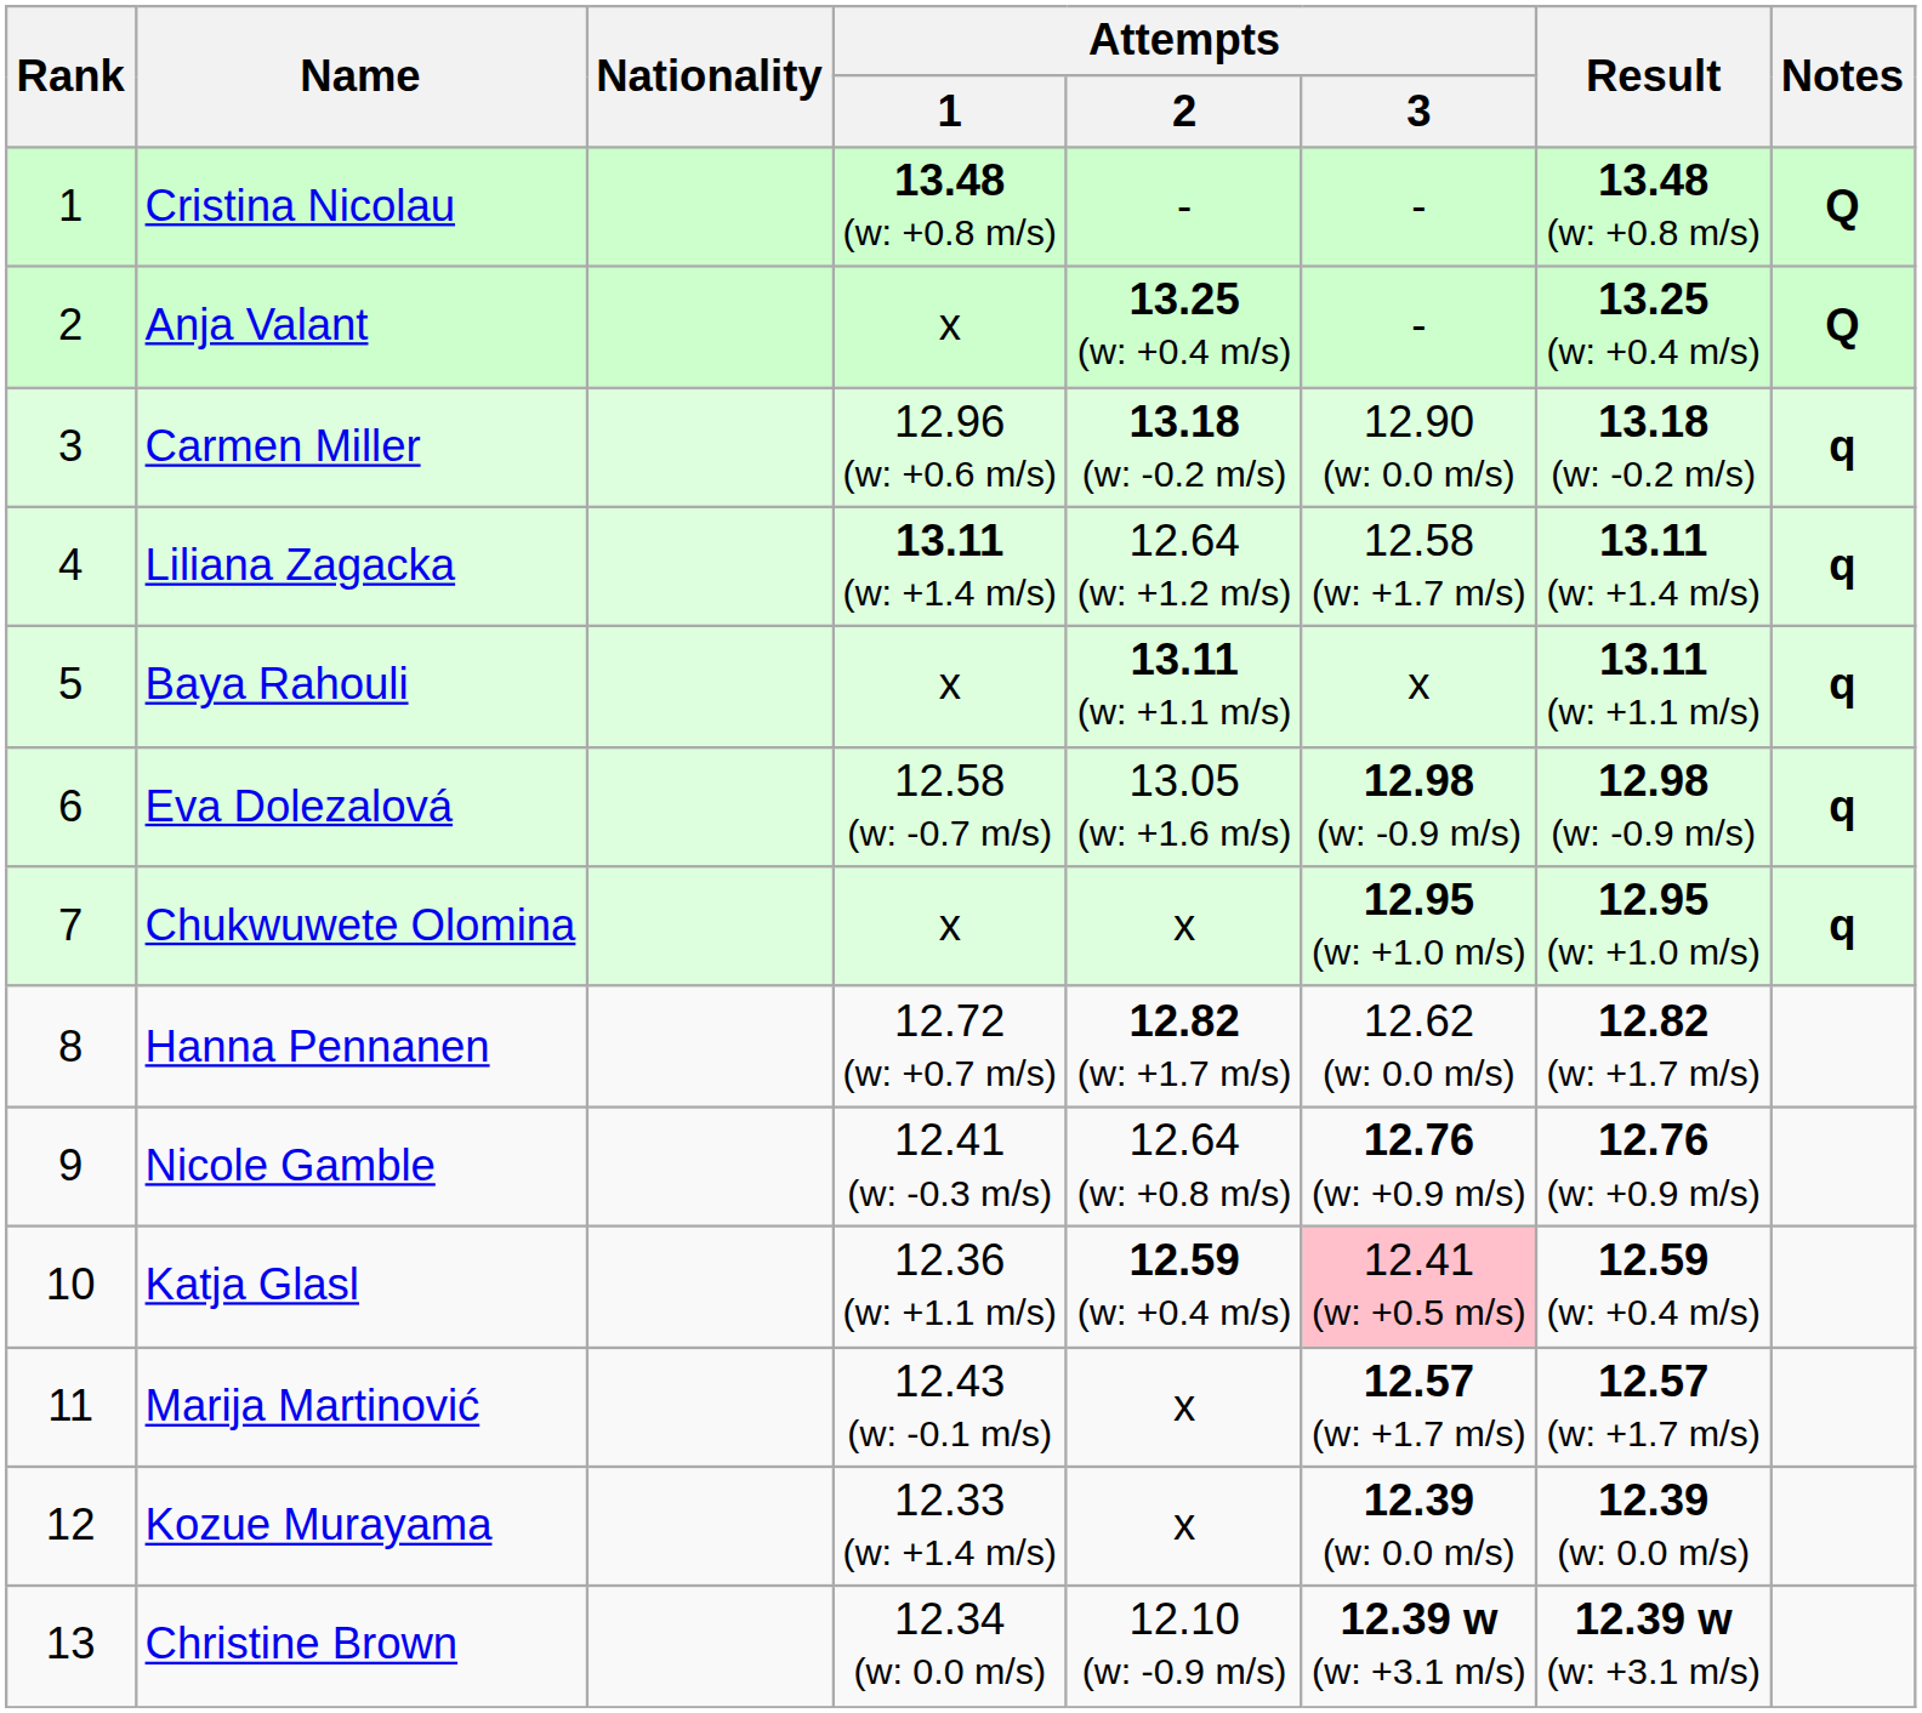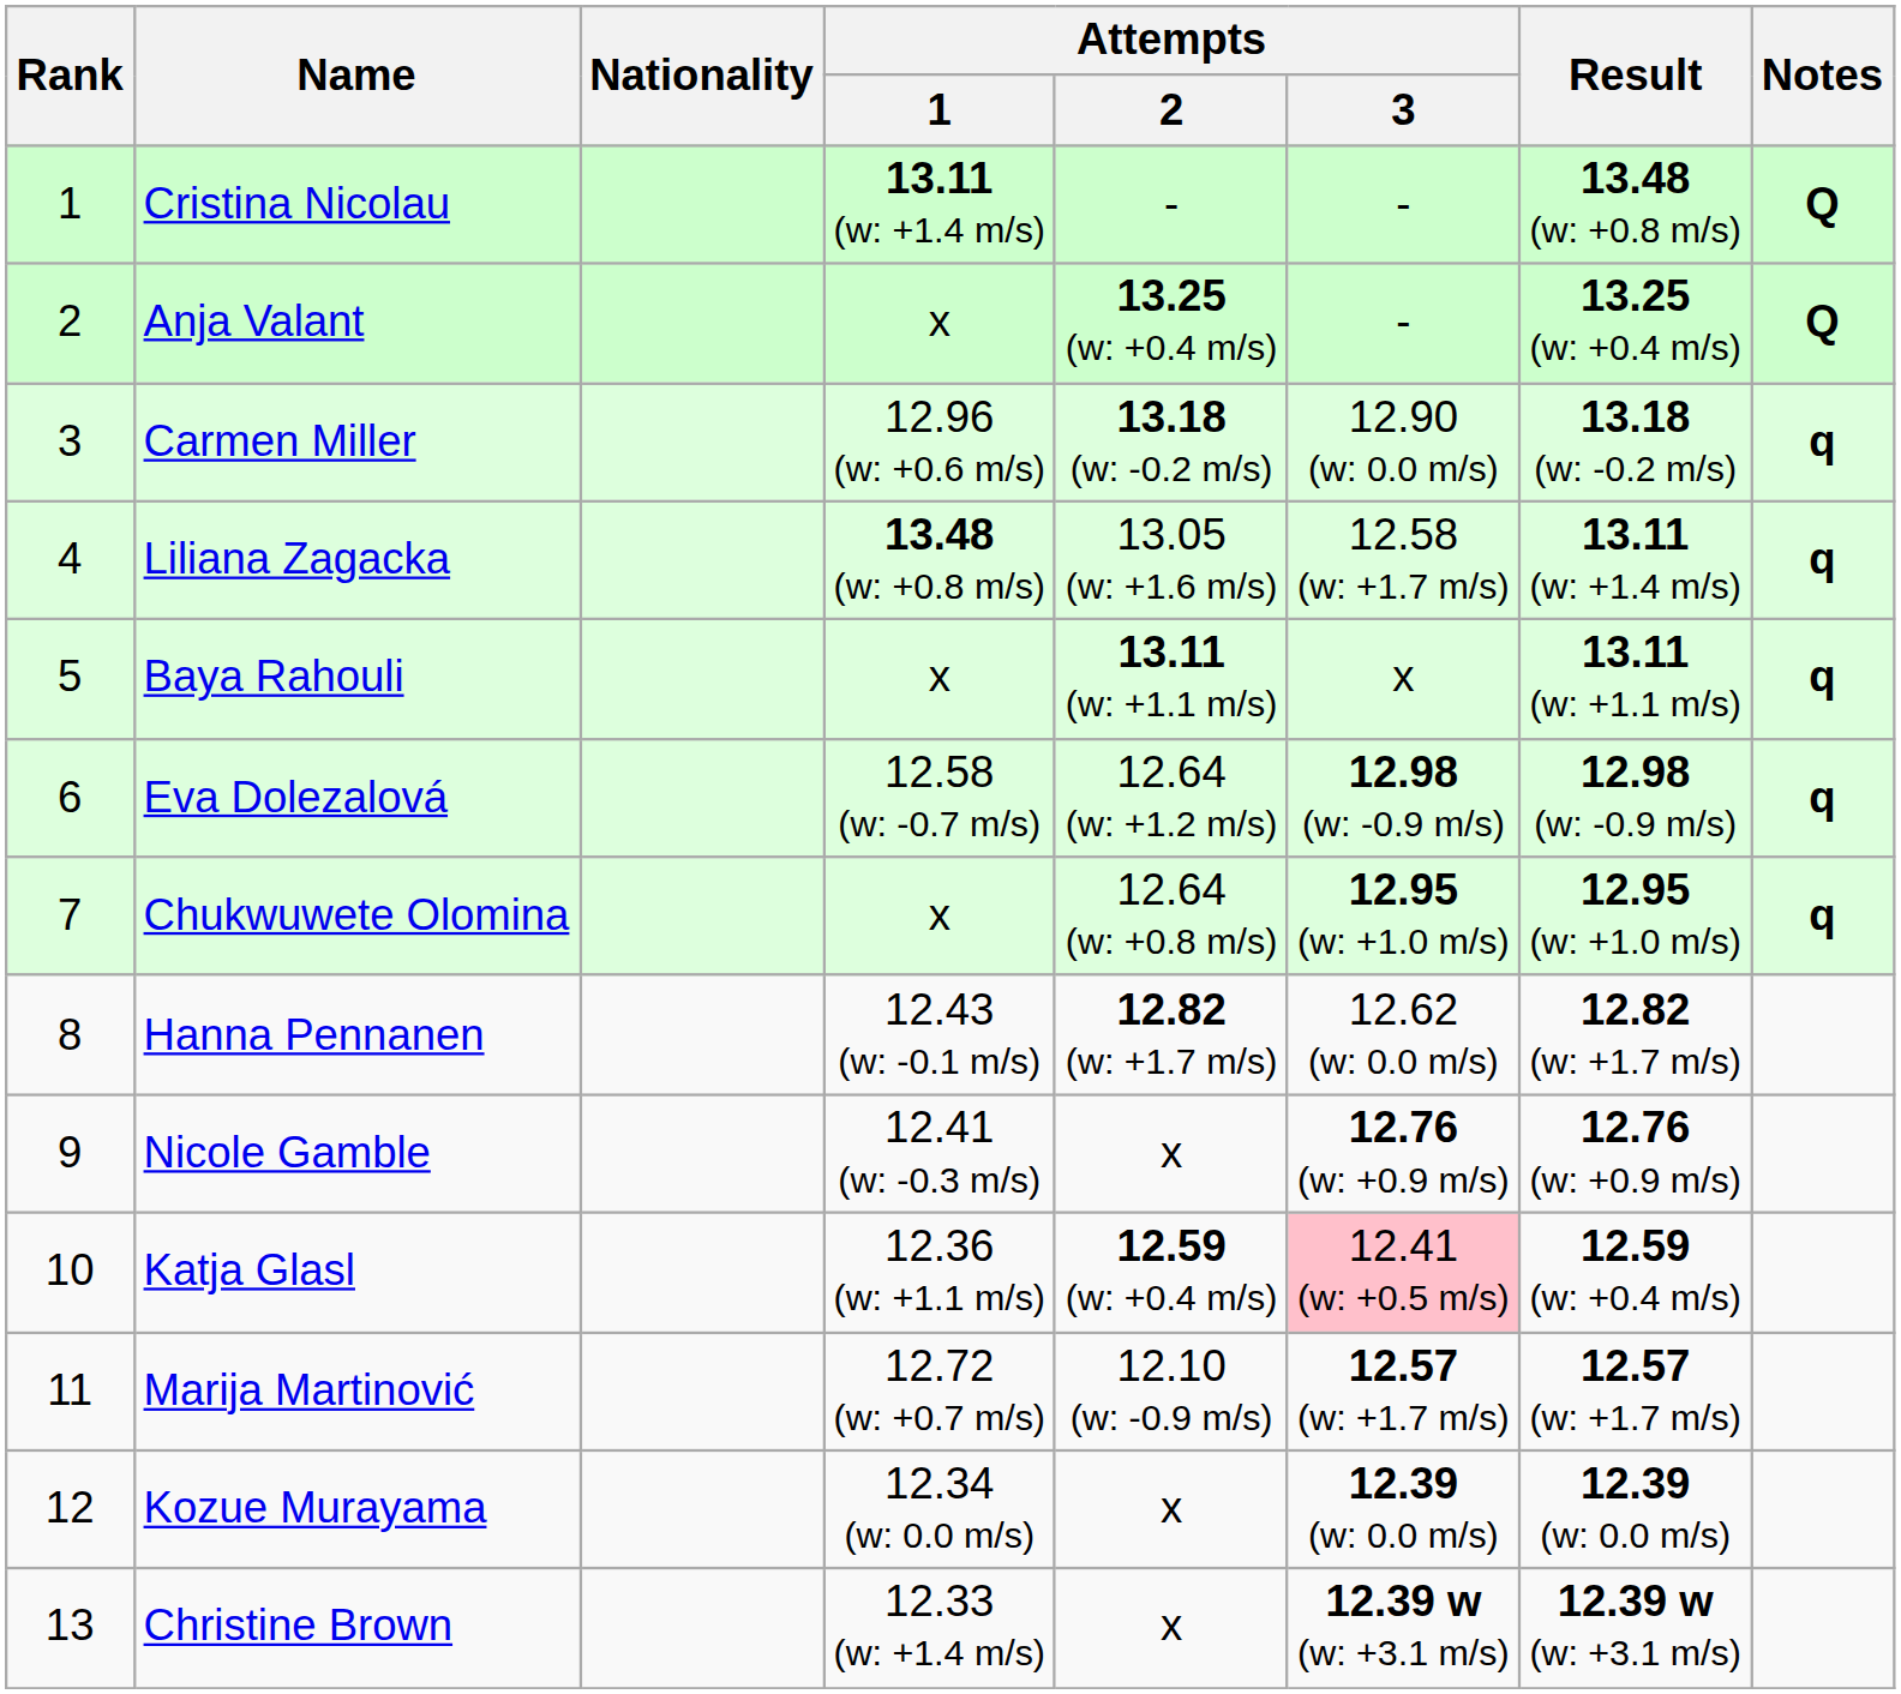Cristina Nicolau | Attempts / 1: 13.48 (w: +0.8 m/s) -> 13.11 (w: +1.4 m/s)
Liliana Zagacka | Attempts / 1: 13.11 (w: +1.4 m/s) -> 13.48 (w: +0.8 m/s)
Liliana Zagacka | Attempts / 2: 12.64 (w: +1.2 m/s) -> 13.05 (w: +1.6 m/s)
Eva Dolezalová | Attempts / 2: 13.05 (w: +1.6 m/s) -> 12.64 (w: +1.2 m/s)
Chukwuwete Olomina | Attempts / 2: x -> 12.64 (w: +0.8 m/s)
Hanna Pennanen | Attempts / 1: 12.72 (w: +0.7 m/s) -> 12.43 (w: -0.1 m/s)
Nicole Gamble | Attempts / 2: 12.64 (w: +0.8 m/s) -> x
Marija Martinović | Attempts / 1: 12.43 (w: -0.1 m/s) -> 12.72 (w: +0.7 m/s)
Marija Martinović | Attempts / 2: x -> 12.10 (w: -0.9 m/s)
Kozue Murayama | Attempts / 1: 12.33 (w: +1.4 m/s) -> 12.34 (w: 0.0 m/s)
Christine Brown | Attempts / 1: 12.34 (w: 0.0 m/s) -> 12.33 (w: +1.4 m/s)
Christine Brown | Attempts / 2: 12.10 (w: -0.9 m/s) -> x
